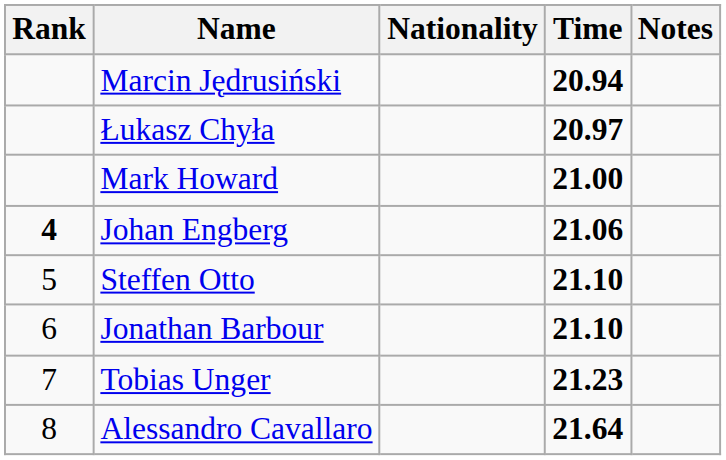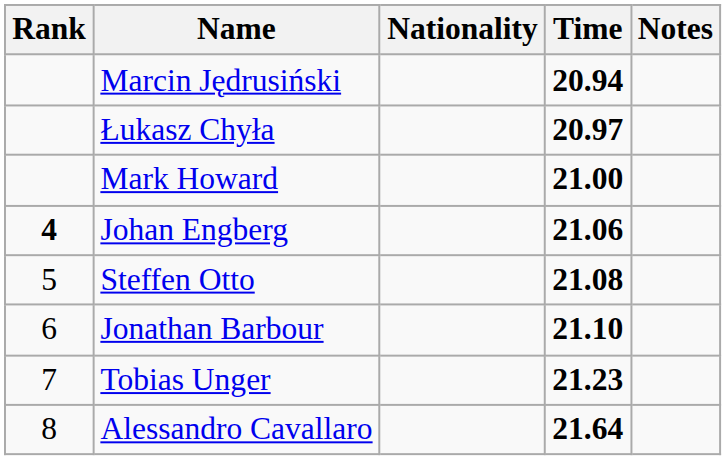Steffen Otto | Time: 21.10 -> 21.08
